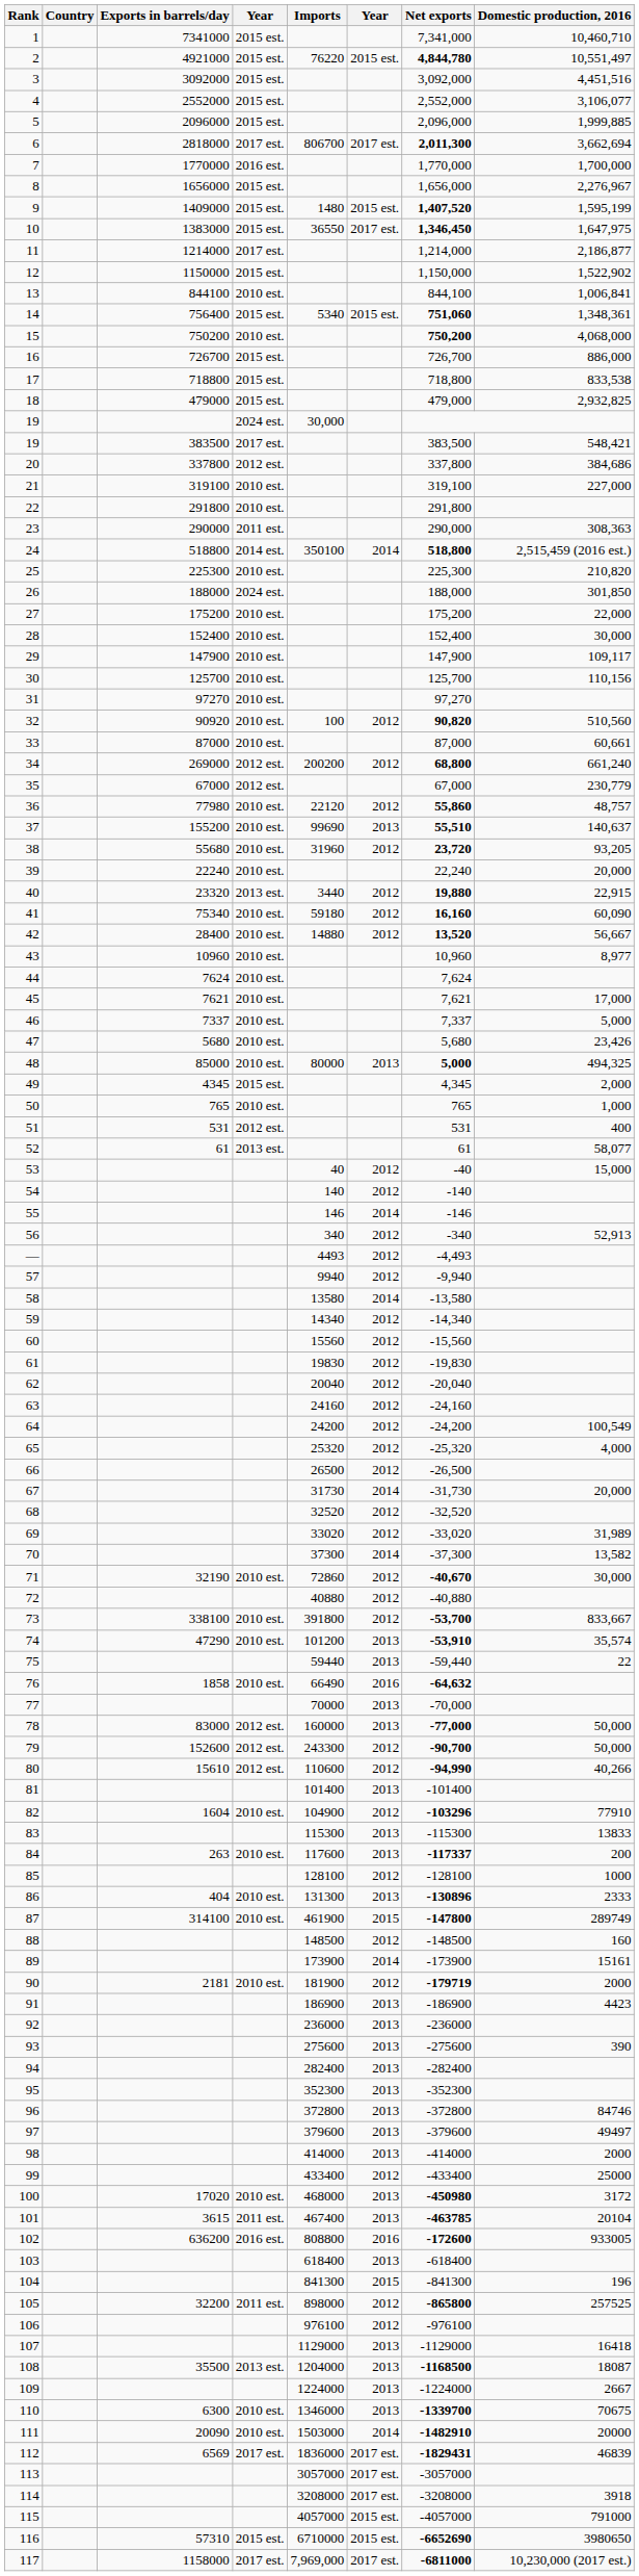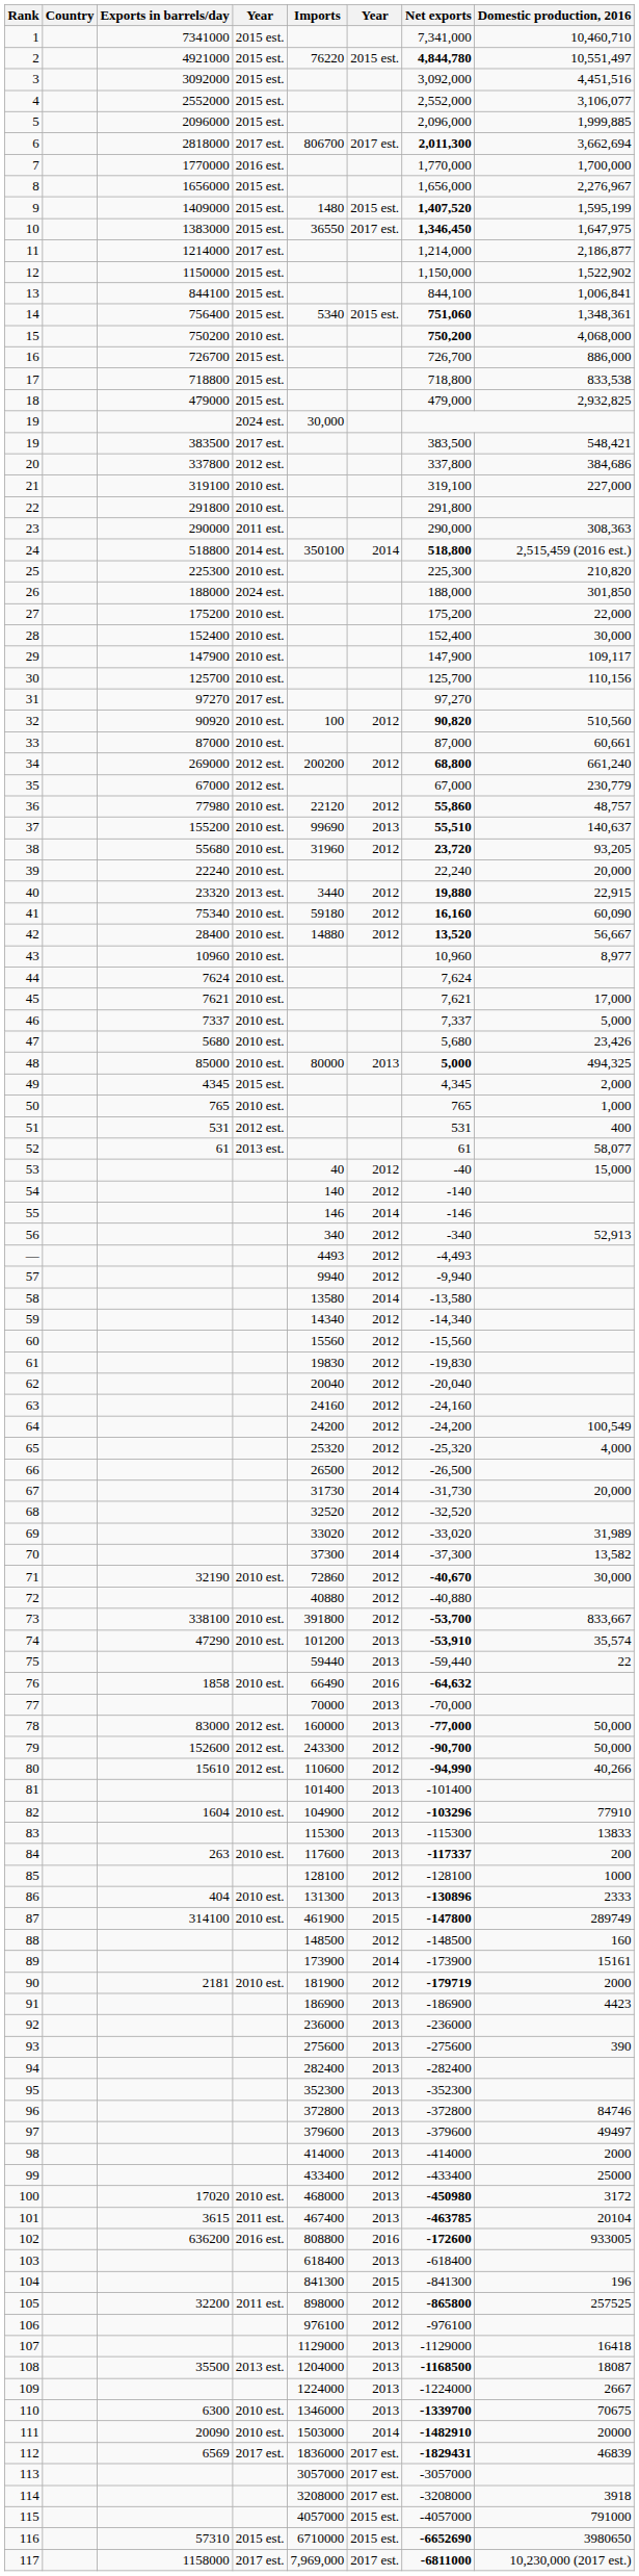13 | column 4: 2010 est. -> 2015 est.
31 | column 4: 2010 est. -> 2017 est.
